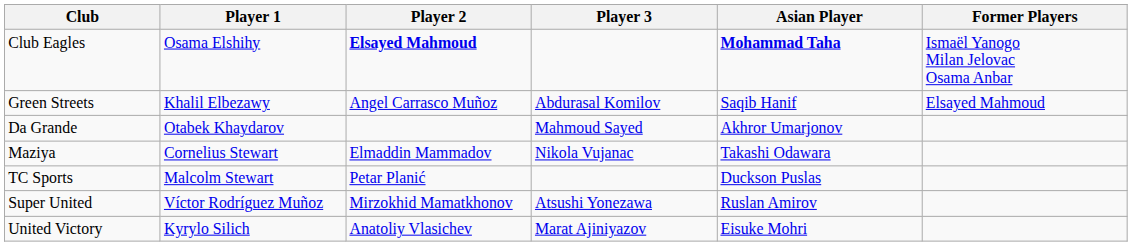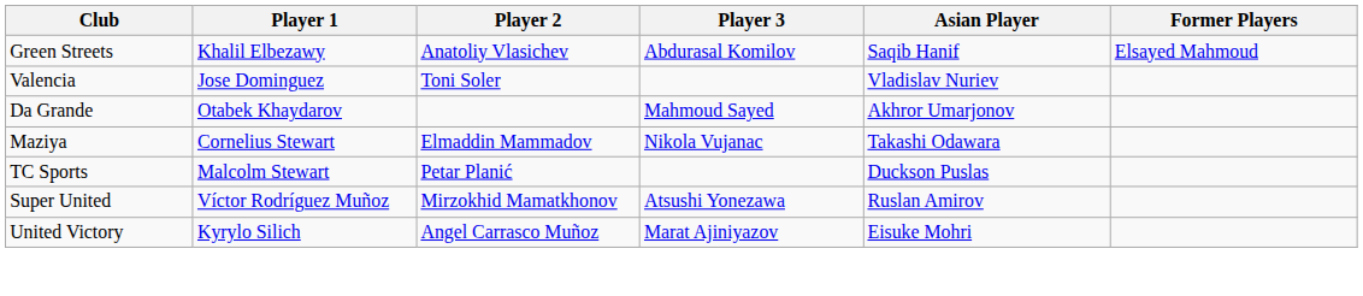- row: Club Eagles | Osama Elshihy | Elsayed Mahmoud | Mohammad Taha | Ismaël Yanogo Milan Jelovac Osama Anbar
Green Streets | Player 2: Angel Carrasco Muñoz -> Anatoliy Vlasichev
+ row: Valencia | Jose Dominguez | Toni Soler | Vladislav Nuriev
United Victory | Player 2: Anatoliy Vlasichev -> Angel Carrasco Muñoz
